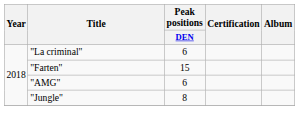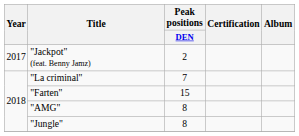+ row: 2017 | "Jackpot" (feat. Benny Jamz) | 2
"La criminal" | Peak positions / DEN: 6 -> 7
"AMG" | Peak positions / DEN: 6 -> 8
